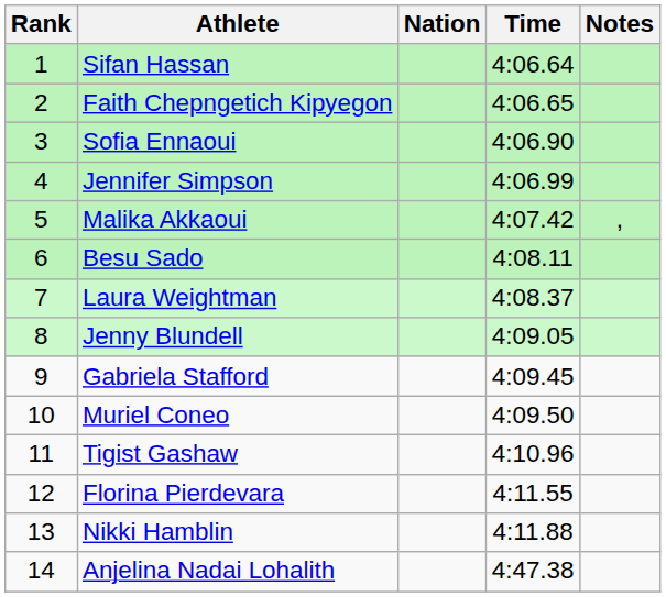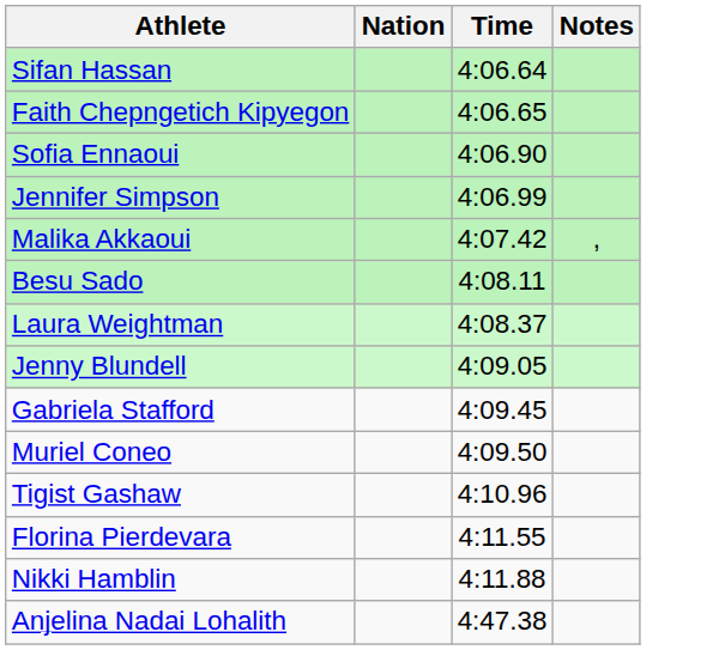- column: Rank | 1 | 2 | 3 | 4 | 5 | 6 | 7 | 8 | 9 | 10 | 11 | 12 | 13 | 14
